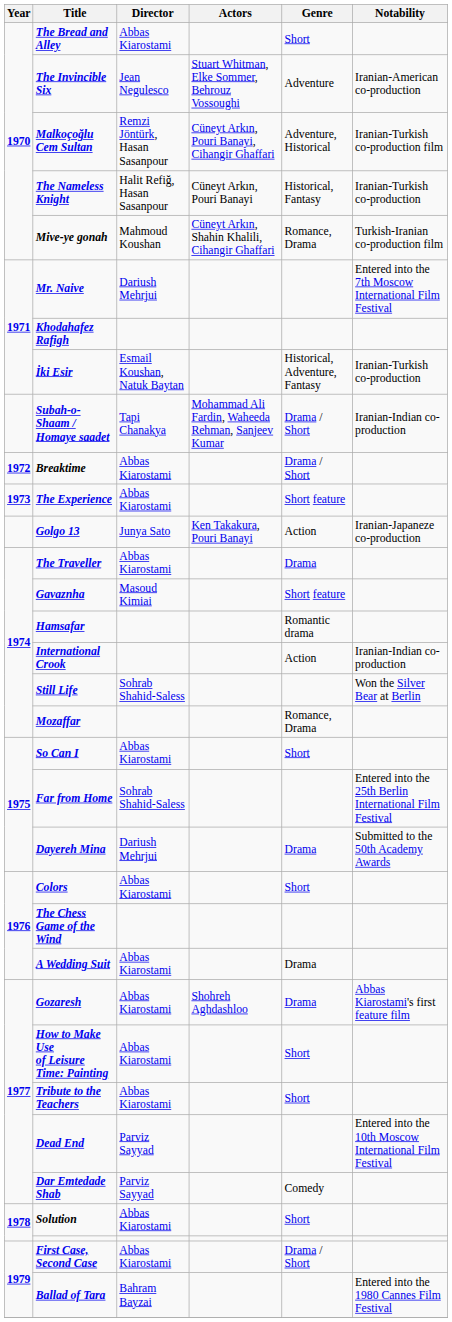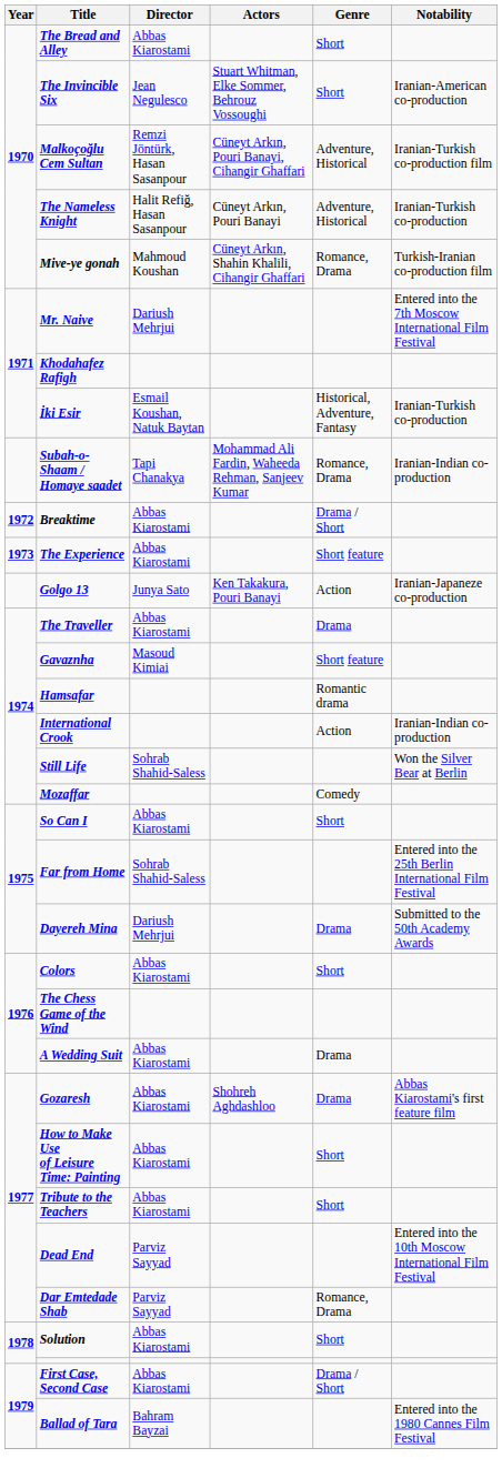The Invincible Six | Genre: Adventure -> Short
The Nameless Knight | Genre: Historical, Fantasy -> Adventure, Historical
Subah-o-Shaam / Homaye saadet | Genre: Drama / Short -> Romance, Drama
Mozaffar | Genre: Romance, Drama -> Comedy
Dar Emtedade Shab | Genre: Comedy -> Romance, Drama
